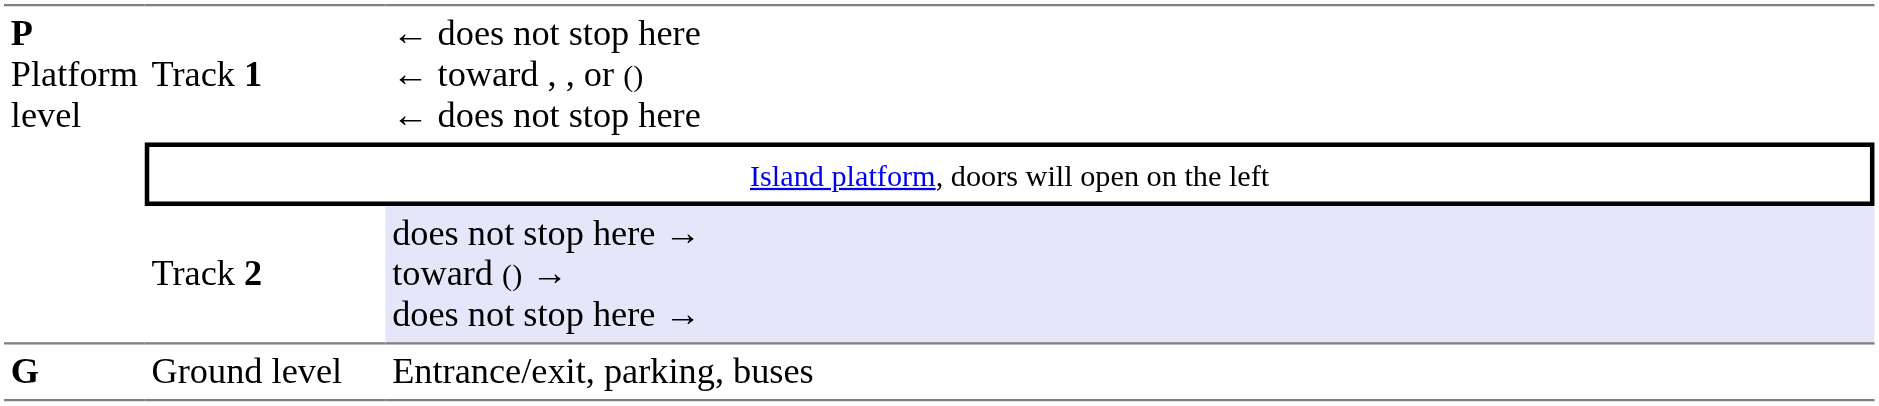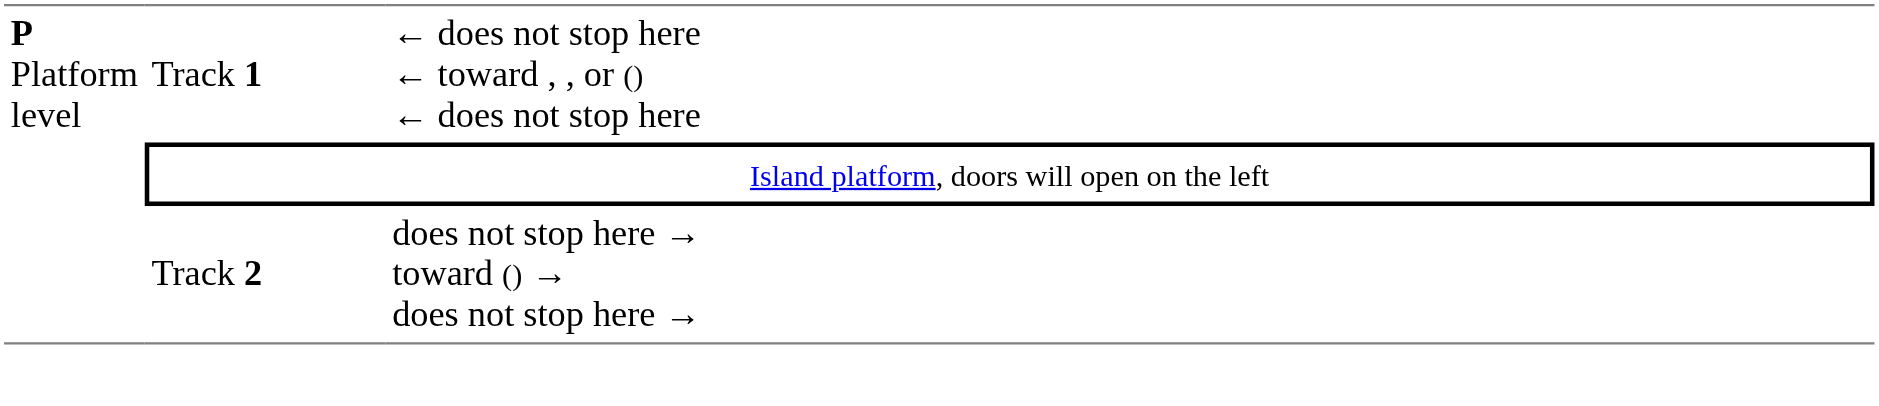Track 2 | column 3: lavender background -> no background
- row: G | Ground level | Entrance/exit, parking, buses
